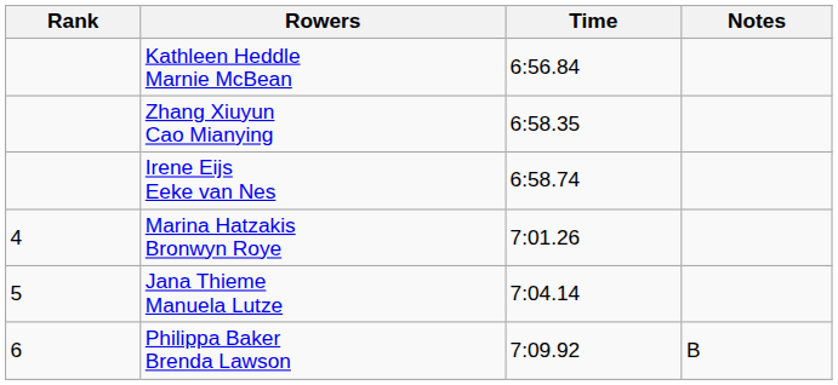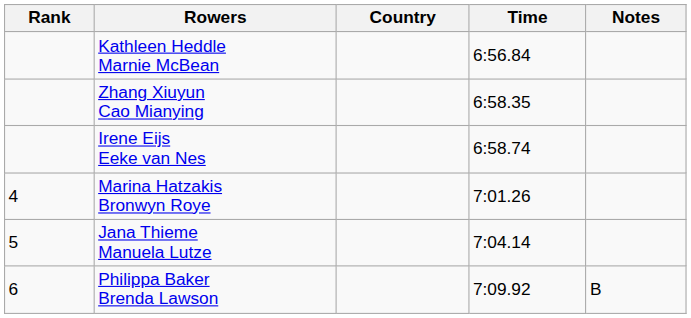+ column: Country
